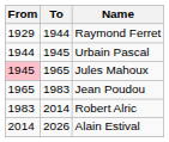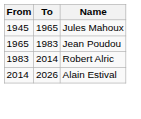- row: 1929 | 1944 | Raymond Ferret
- row: 1944 | 1945 | Urbain Pascal
Jules Mahoux | From: pink background -> no background
